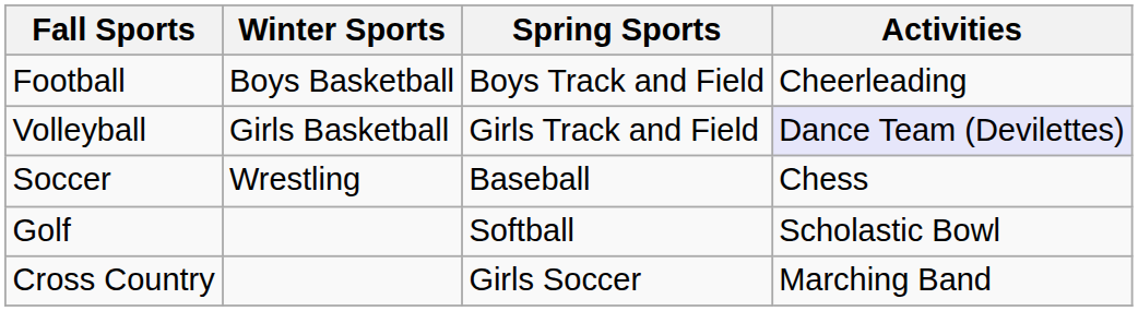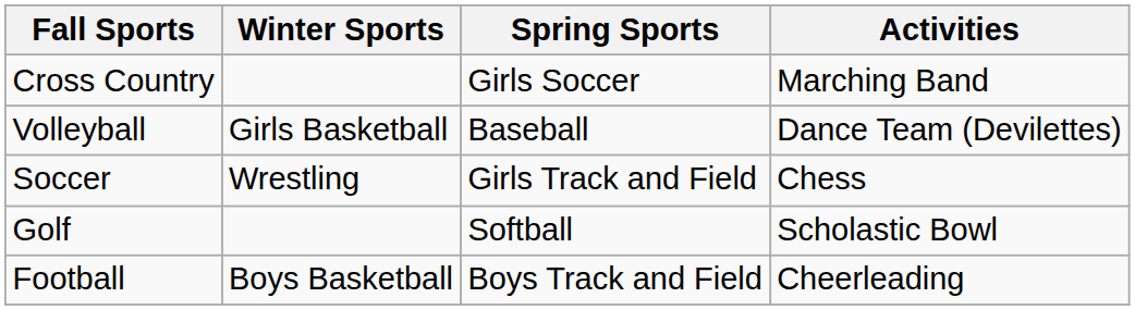rows swapped: Football <-> Cross Country
Volleyball | Spring Sports: Girls Track and Field -> Baseball
Volleyball | Activities: lavender background -> no background
Soccer | Spring Sports: Baseball -> Girls Track and Field
